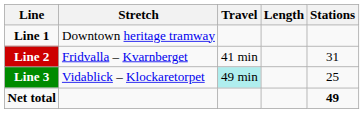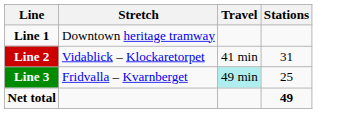- column: Length
Line 2 | Stretch: Fridvalla – Kvarnberget -> Vidablick – Klockaretorpet
Line 3 | Stretch: Vidablick – Klockaretorpet -> Fridvalla – Kvarnberget
